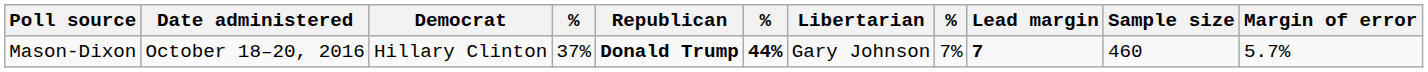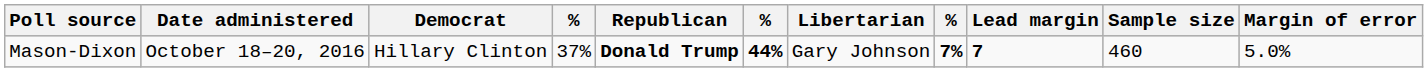Mason-Dixon | column 8: normal -> bold
Mason-Dixon | Margin of error: 5.7% -> 5.0%
